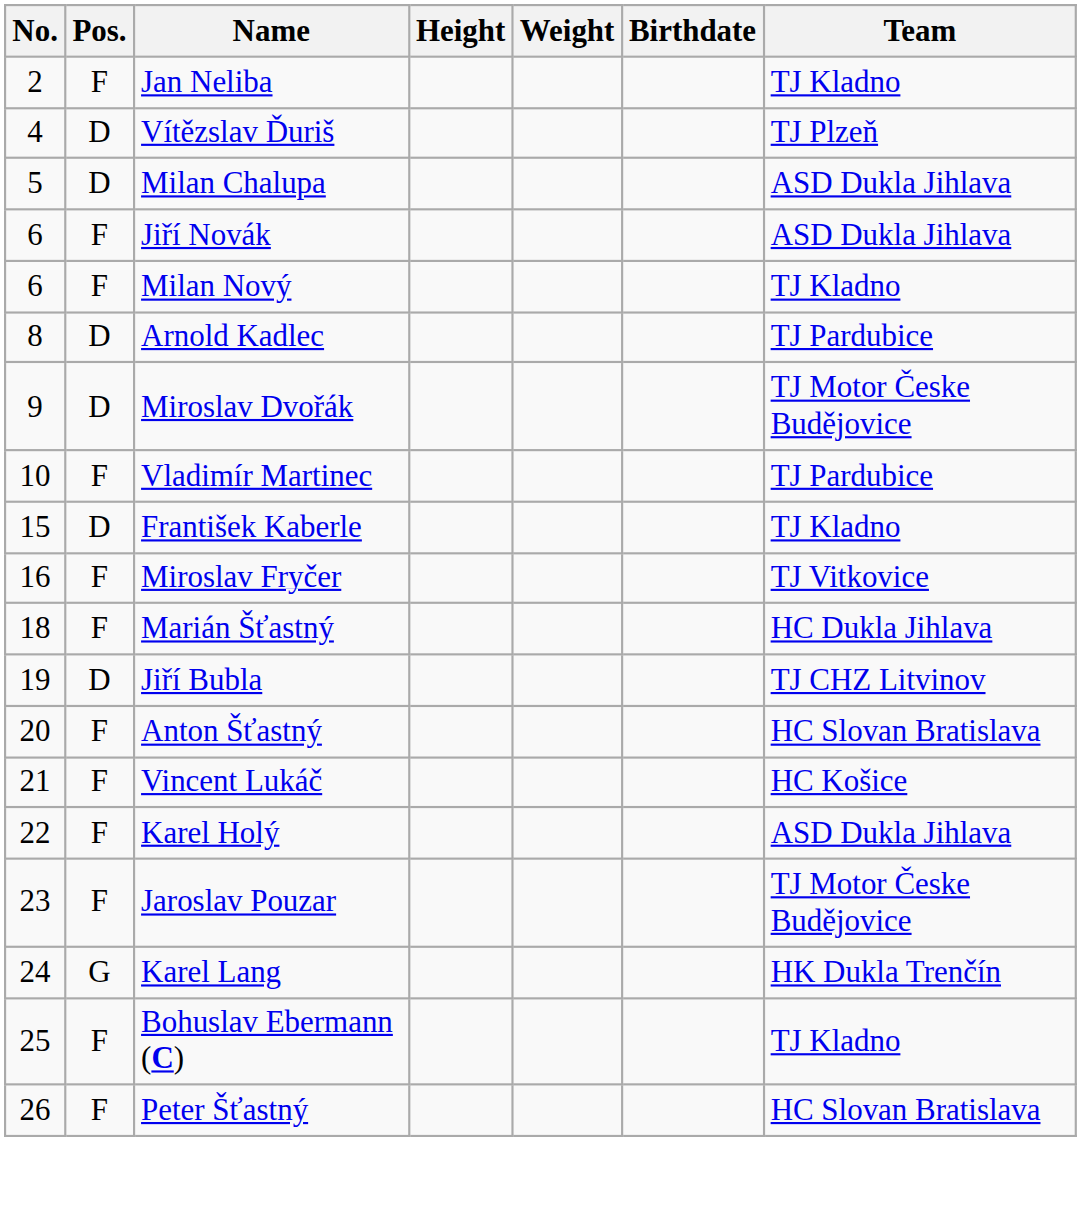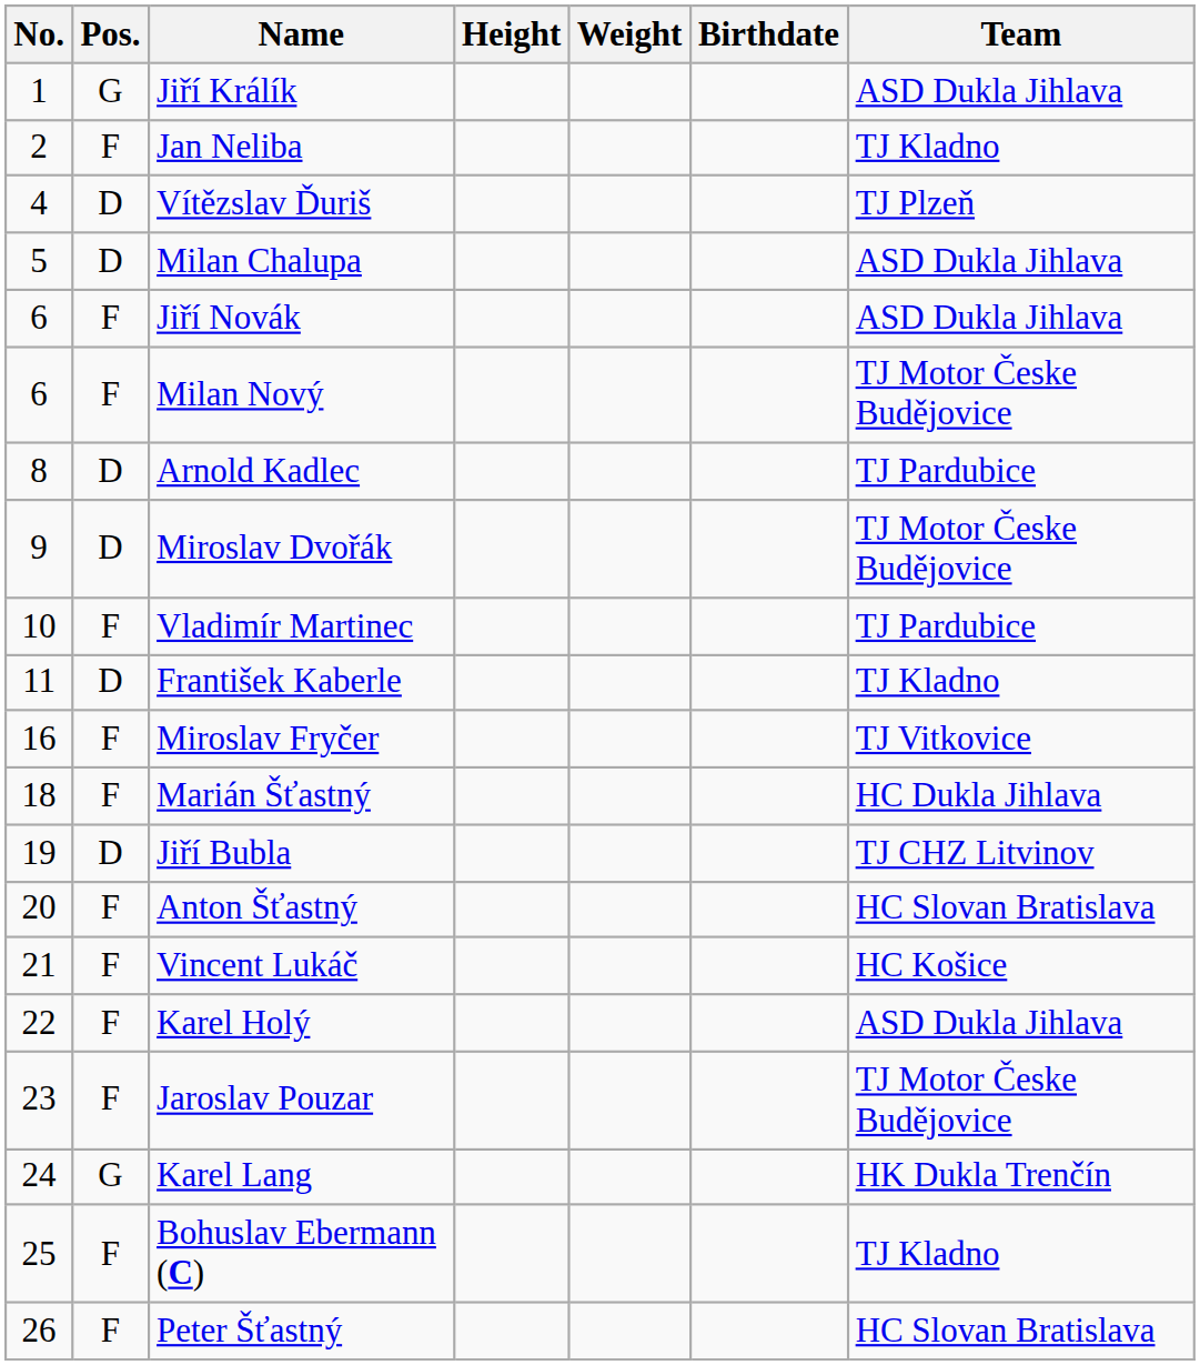+ row: 1 | G | Jiří Králík | ASD Dukla Jihlava
Milan Nový | Team: TJ Kladno -> TJ Motor Česke Budějovice
František Kaberle | No.: 15 -> 11
